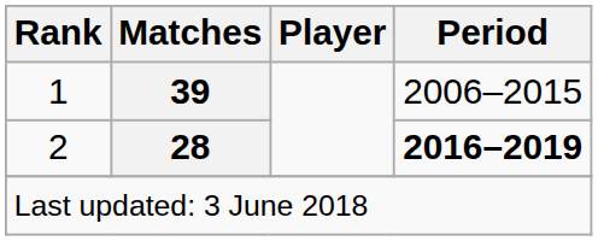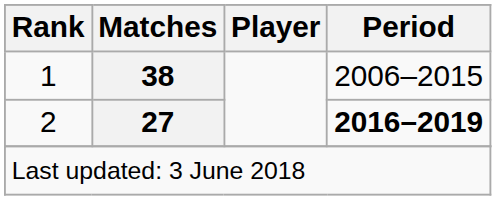1 | Matches: 39 -> 38
2 | Matches: 28 -> 27
